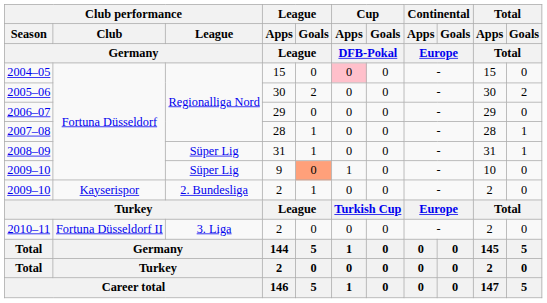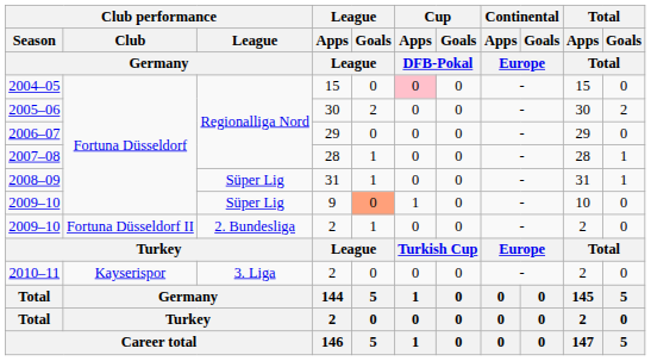2009–10 / 2 | Club performance / Club / Germany: Kayserispor -> Fortuna Düsseldorf II
2010–11 | Club performance / Club / Germany: Fortuna Düsseldorf II -> Kayserispor
